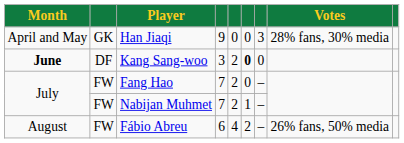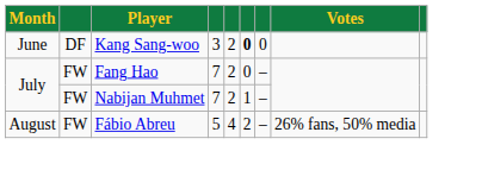- row: April and May | GK | Han Jiaqi | 9 | 0 | 0 | 3 | 28% fans, 30% media
Kang Sang-woo | Month: bold -> normal
Fábio Abreu | column 4: 6 -> 5
